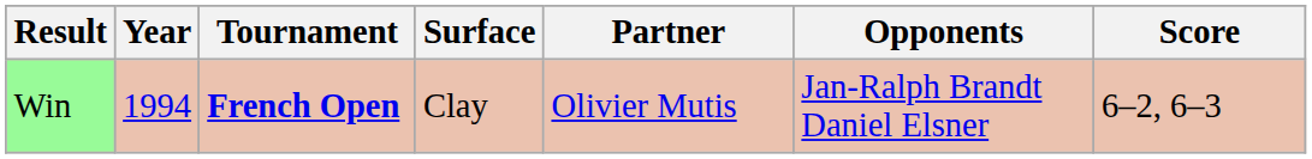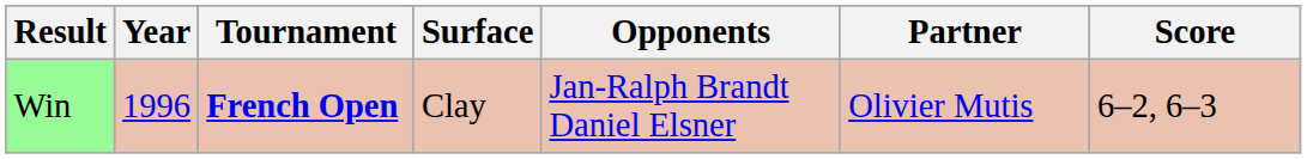columns swapped: Partner <-> Opponents
Win | Year: 1994 -> 1996
